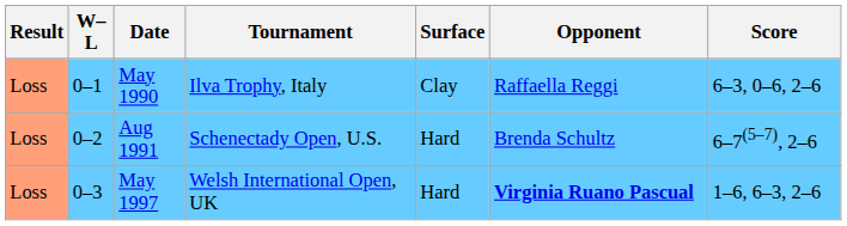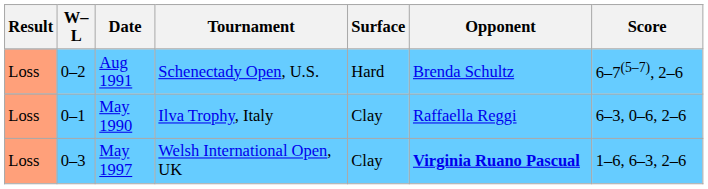rows swapped: May 1990 <-> Aug 1991
May 1997 | Surface: Hard -> Clay
